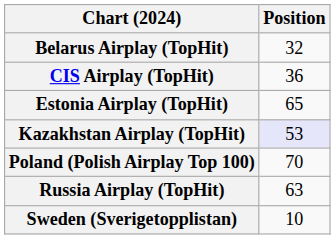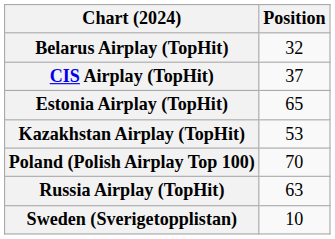CIS Airplay (TopHit) | Position: 36 -> 37
Kazakhstan Airplay (TopHit) | Position: lavender background -> no background
